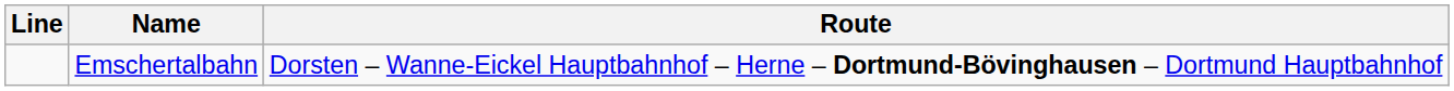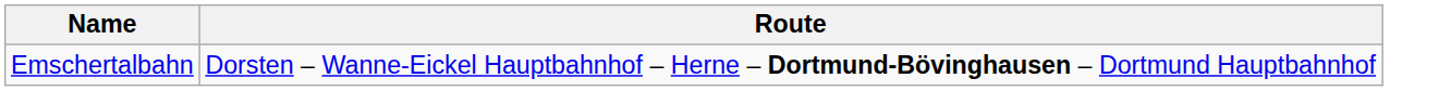- column: Line
